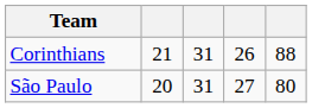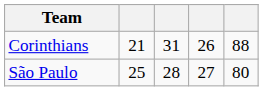São Paulo | column 2: 20 -> 25
São Paulo | column 3: 31 -> 28
